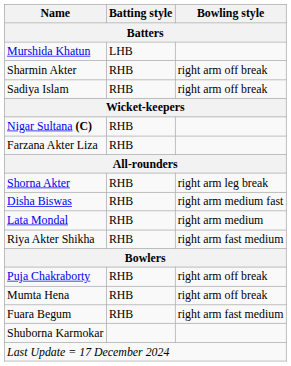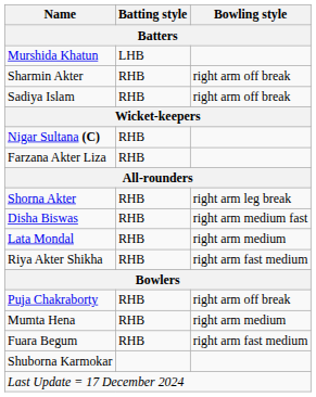Mumta Hena | Bowling style: right arm off break -> right arm medium
